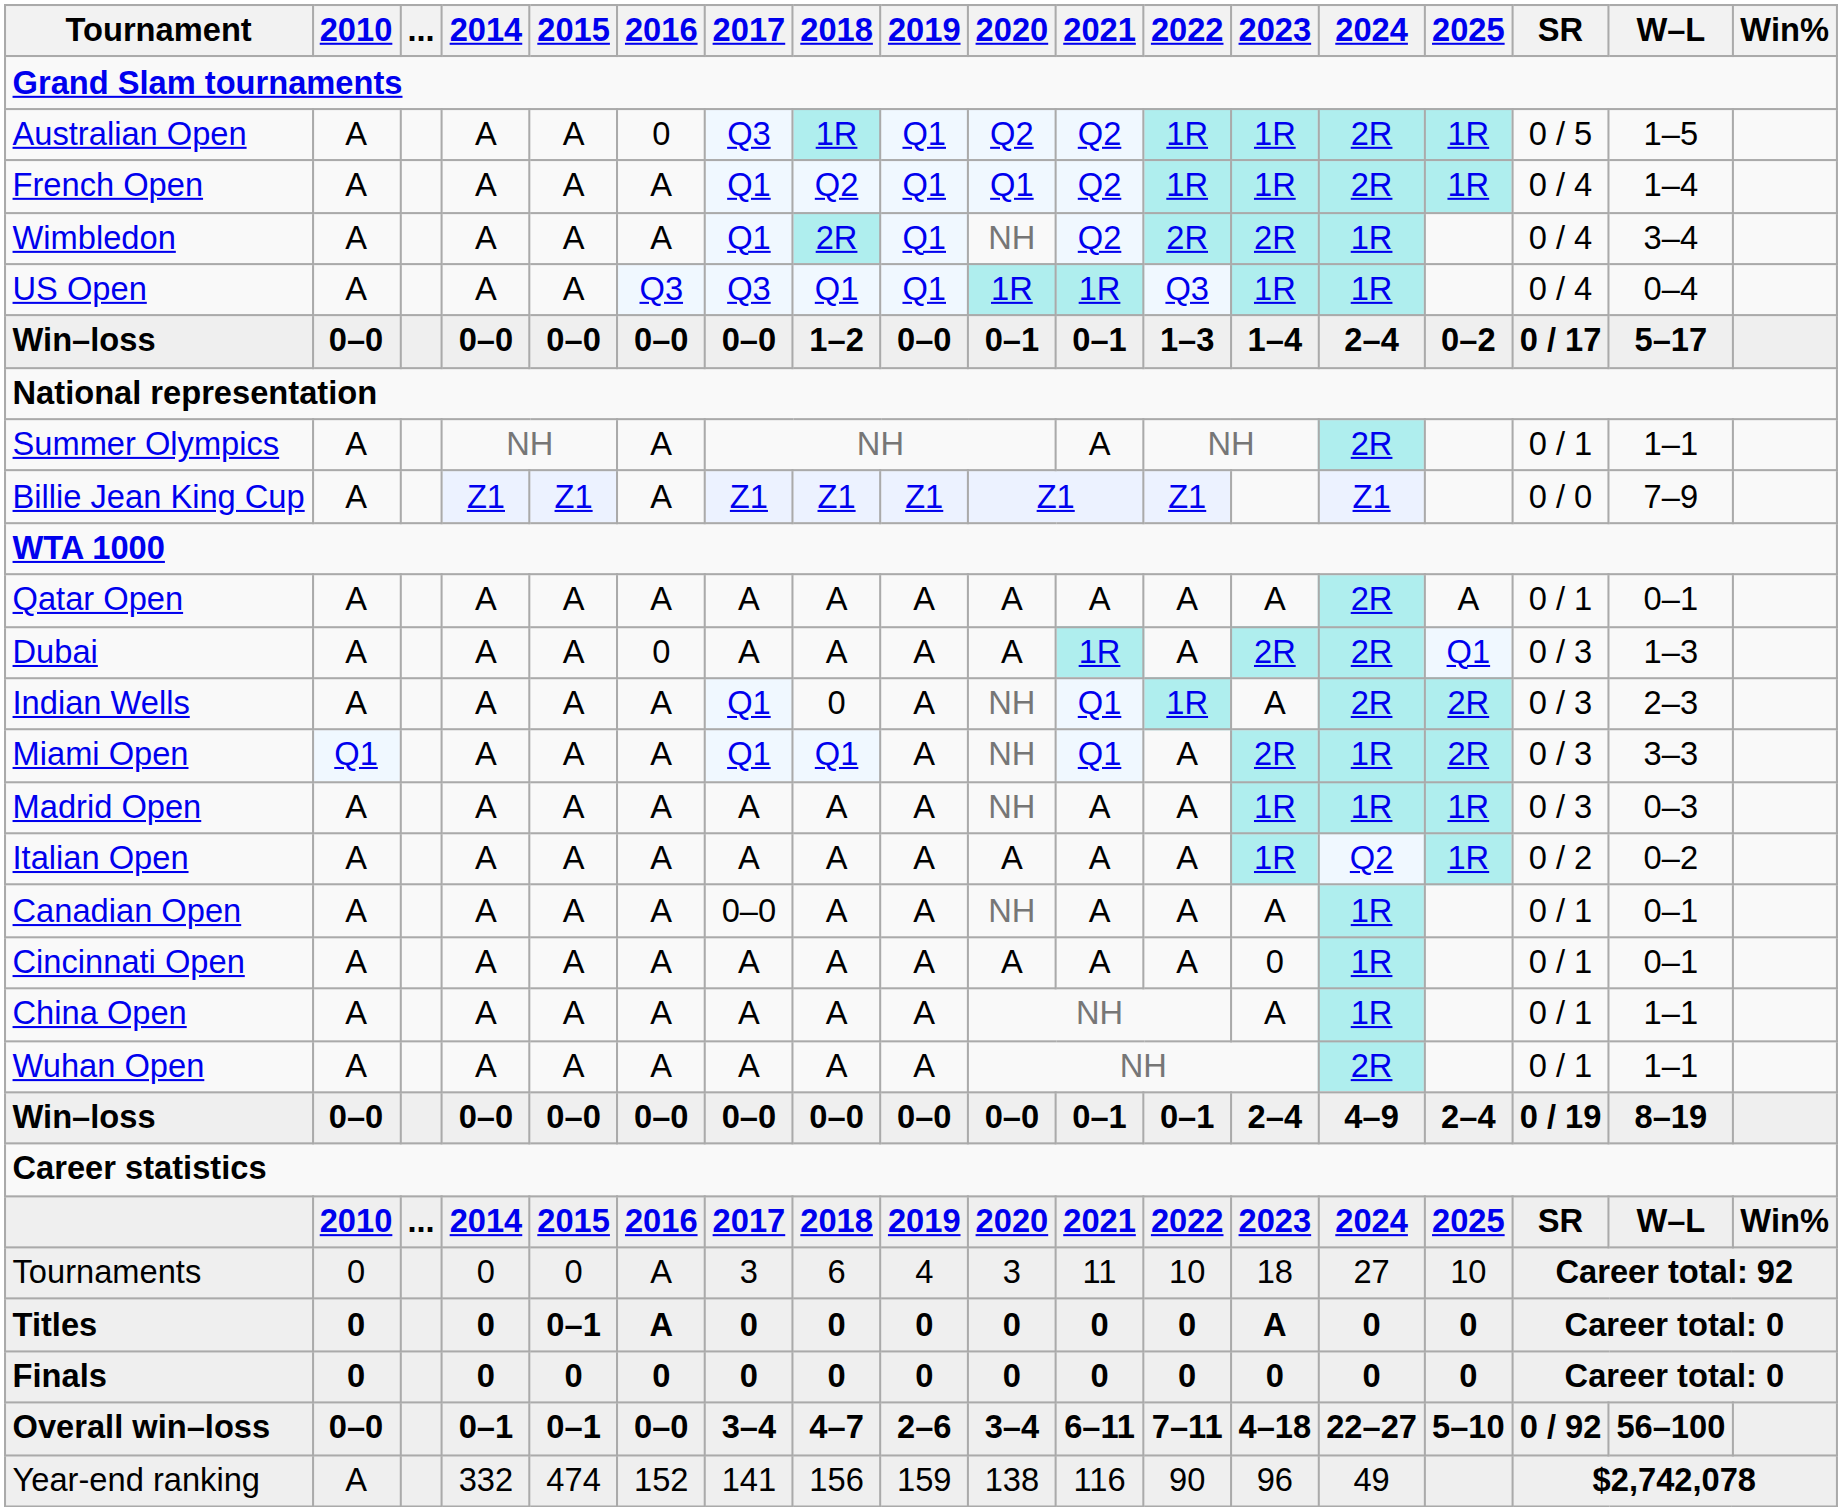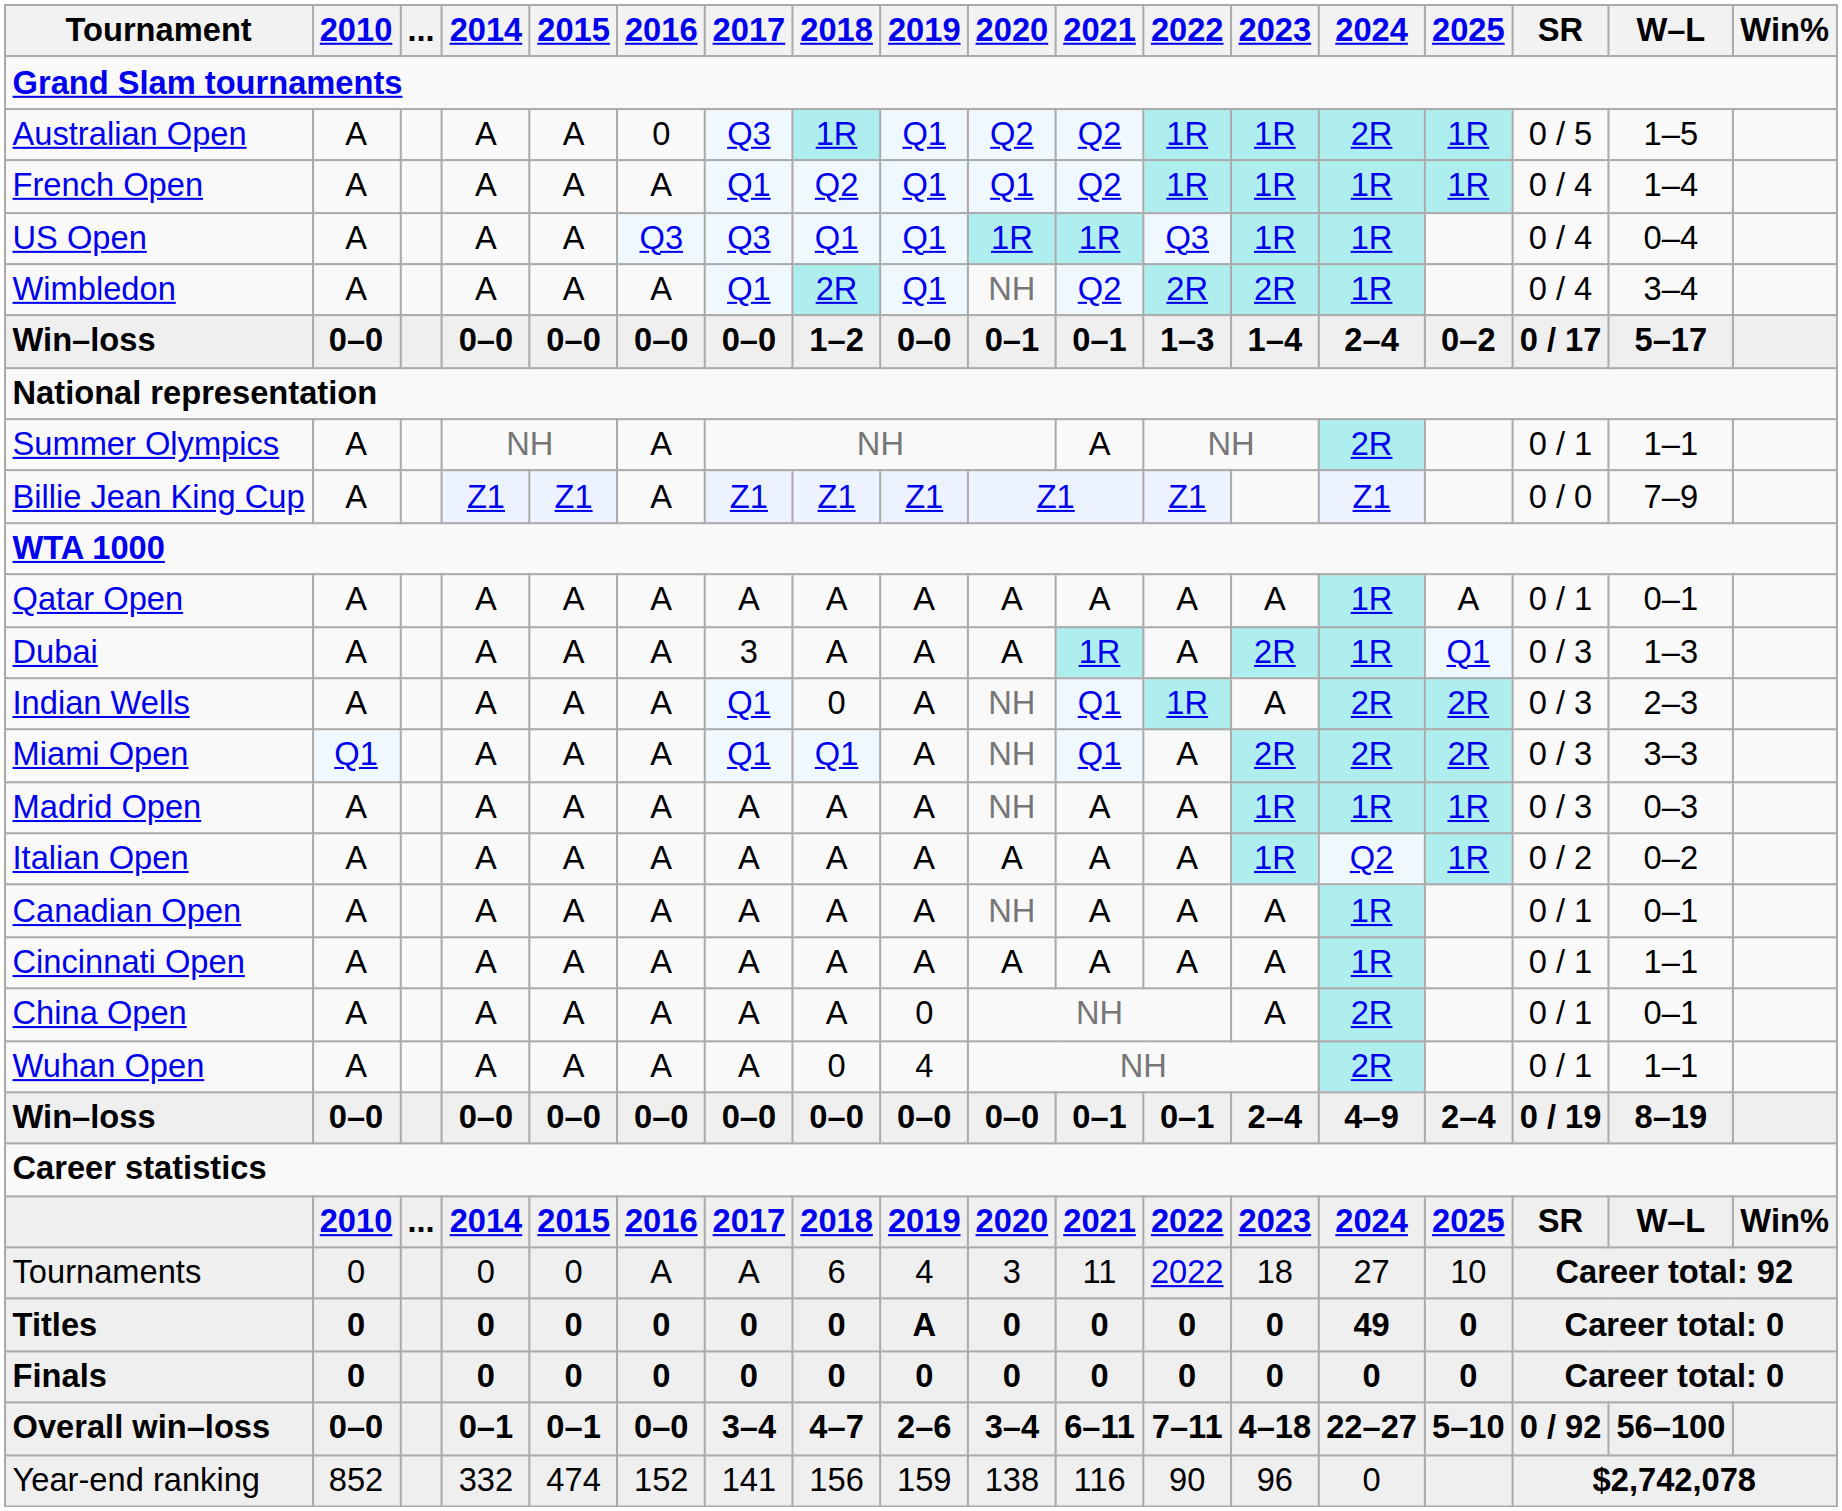French Open | 2024: 2R -> 1R
rows swapped: Wimbledon <-> US Open
Qatar Open | 2024: 2R -> 1R
Dubai | 2016: 0 -> A
Dubai | 2017: A -> 3
Dubai | 2024: 2R -> 1R
Miami Open | 2024: 1R -> 2R
Canadian Open | 2017: 0–0 -> A
Cincinnati Open | 2023: 0 -> A
Cincinnati Open | W–L: 0–1 -> 1–1
China Open | 2019: A -> 0
China Open | 2024: 1R -> 2R
China Open | W–L: 1–1 -> 0–1
Wuhan Open | 2018: A -> 0
Wuhan Open | 2019: A -> 4
Tournaments | 2017: 3 -> A
Tournaments | 2022: 10 -> 2022
Titles | 2015: 0–1 -> 0
Titles | 2016: A -> 0
Titles | 2019: 0 -> A
Titles | 2023: A -> 0
Titles | 2024: 0 -> 49
Year-end ranking | 2010: A -> 852
Year-end ranking | 2024: 49 -> 0
